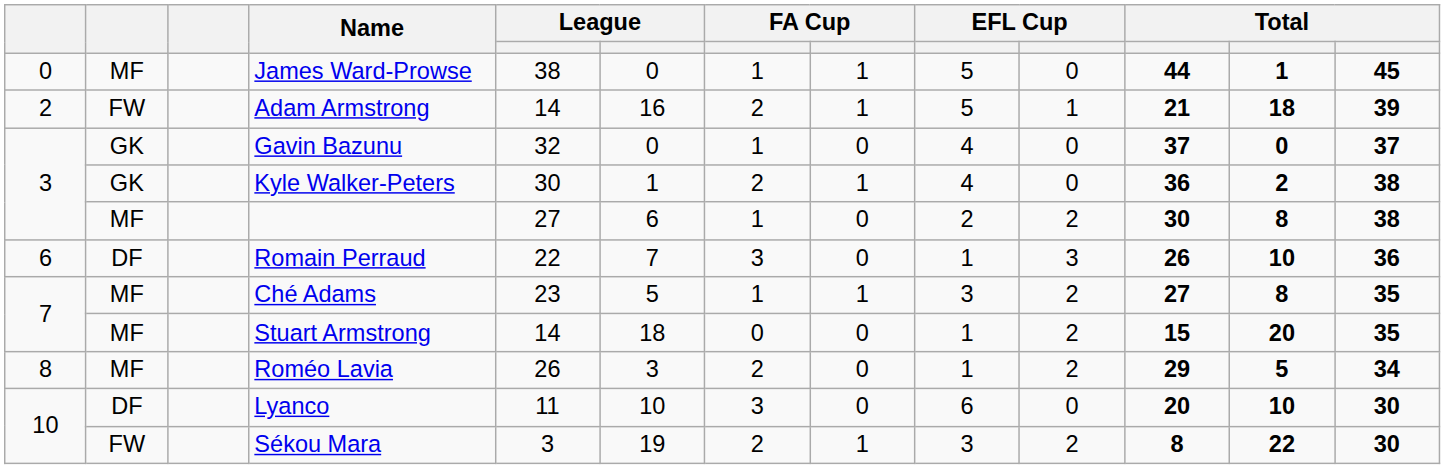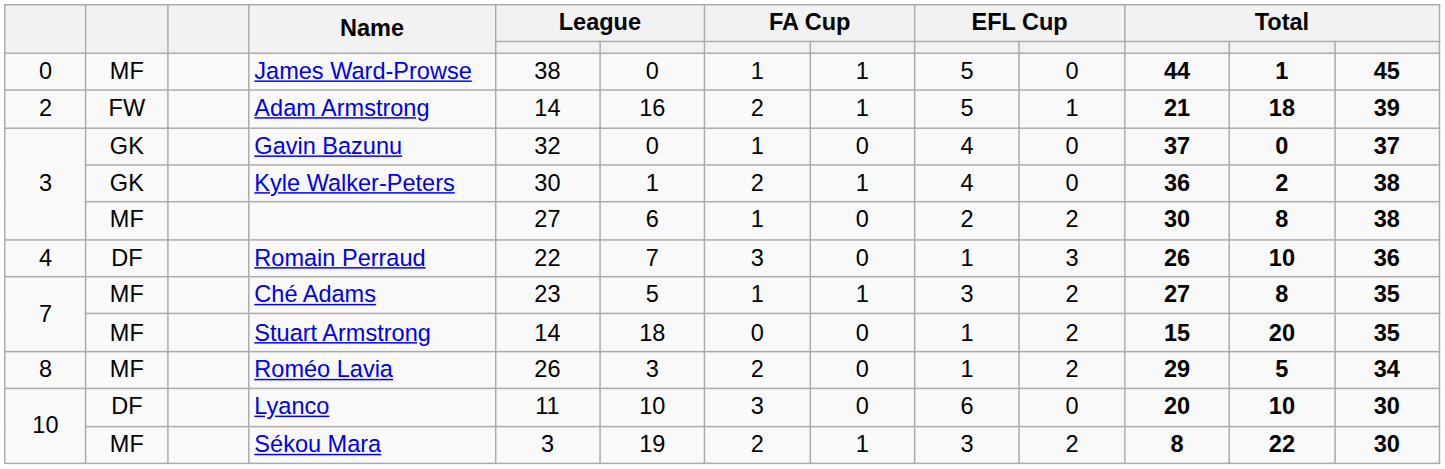Romain Perraud | column 1: 6 -> 4
Sékou Mara | column 2: FW -> MF
